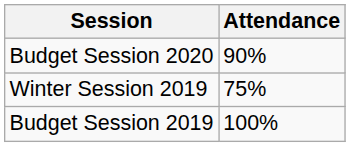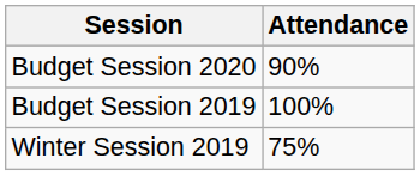rows swapped: Winter Session 2019 <-> Budget Session 2019
